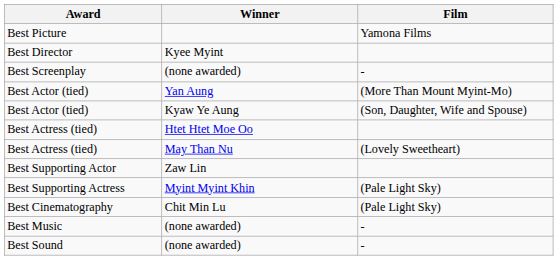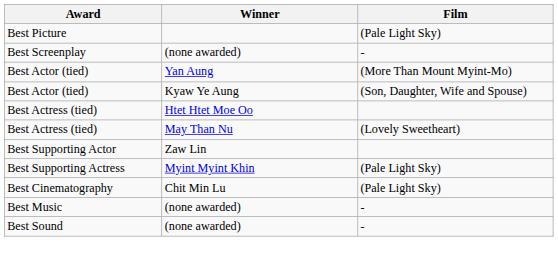Best Picture | Film: Yamona Films -> (Pale Light Sky)
- row: Best Director | Kyee Myint
